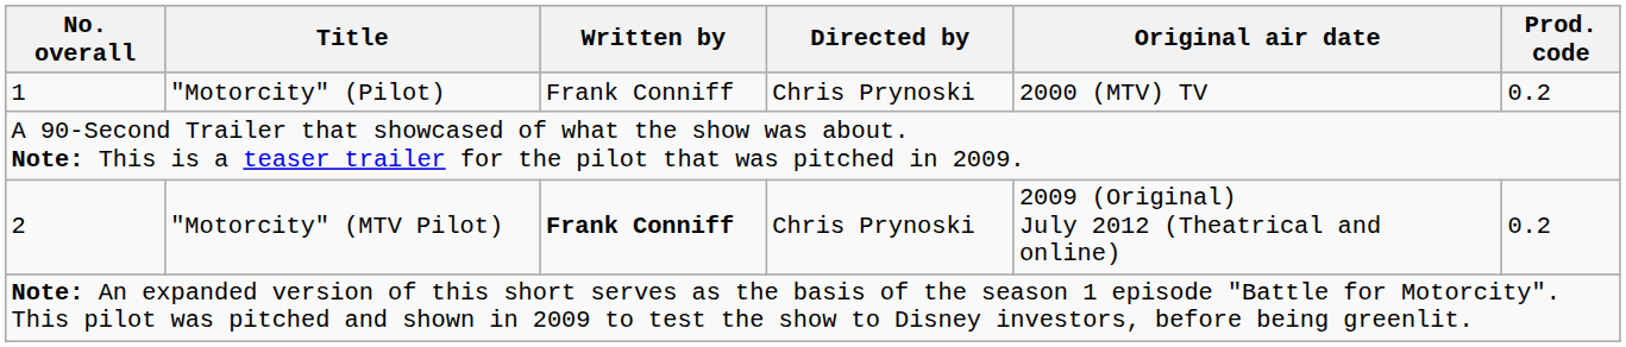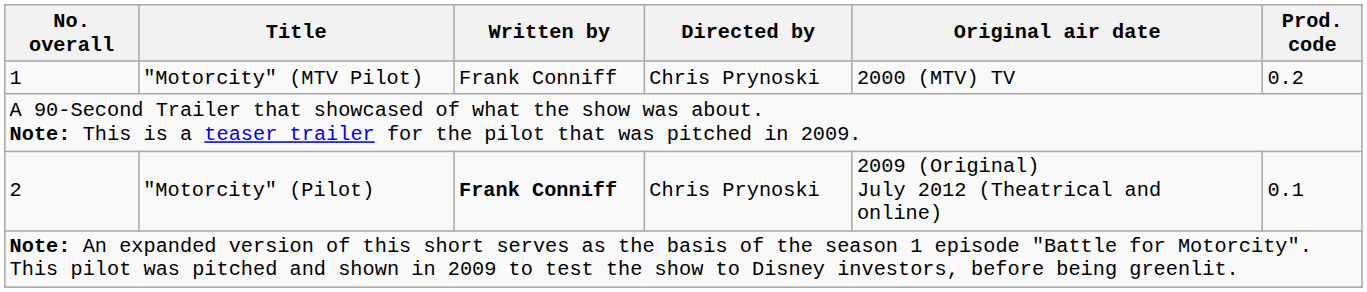1 | Title: "Motorcity" (Pilot) -> "Motorcity" (MTV Pilot)
2 | Title: "Motorcity" (MTV Pilot) -> "Motorcity" (Pilot)
2 | Prod. code: 0.2 -> 0.1
